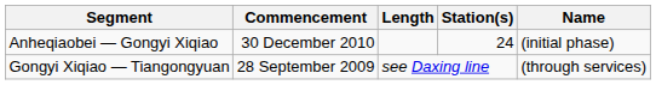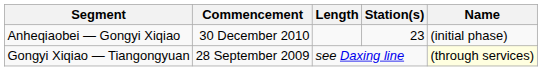Anheqiaobei — Gongyi Xiqiao | Station(s): 24 -> 23
Gongyi Xiqiao — Tiangongyuan | Name: no background -> lightyellow background
